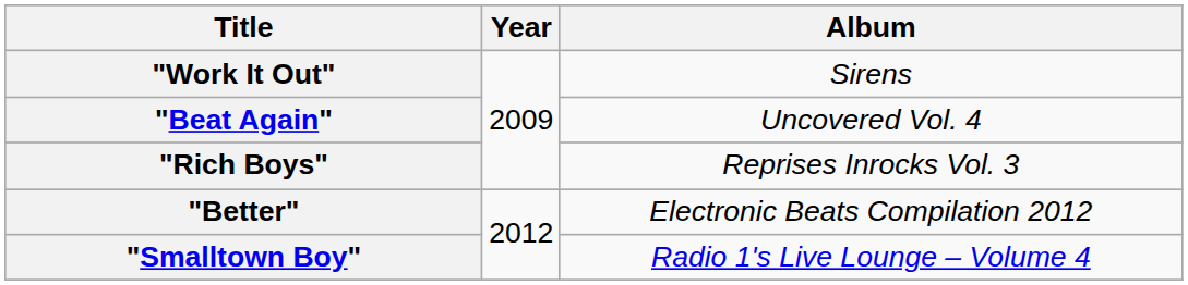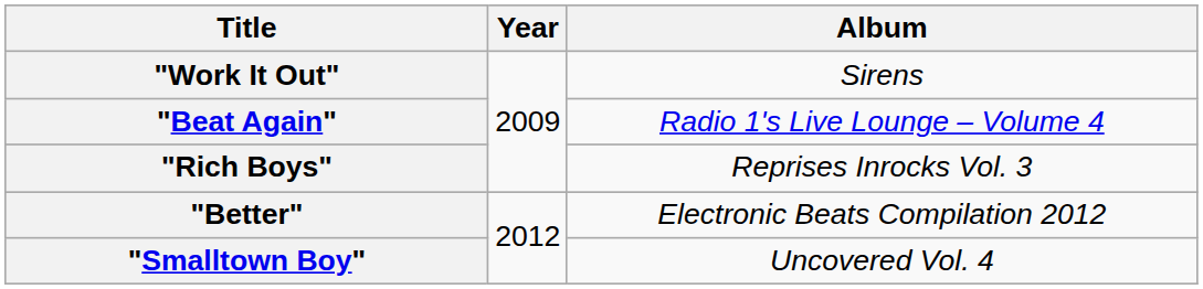"Beat Again" | Album: Uncovered Vol. 4 -> Radio 1's Live Lounge – Volume 4
"Smalltown Boy" | Album: Radio 1's Live Lounge – Volume 4 -> Uncovered Vol. 4
